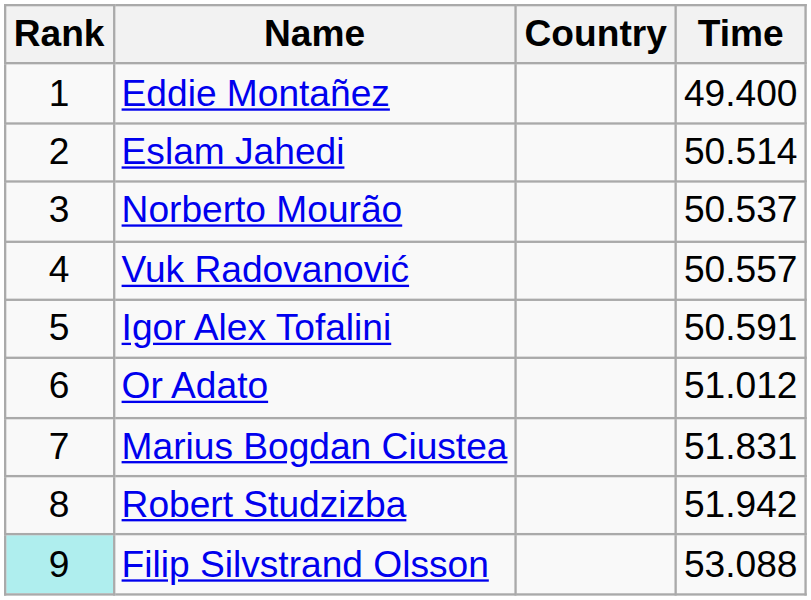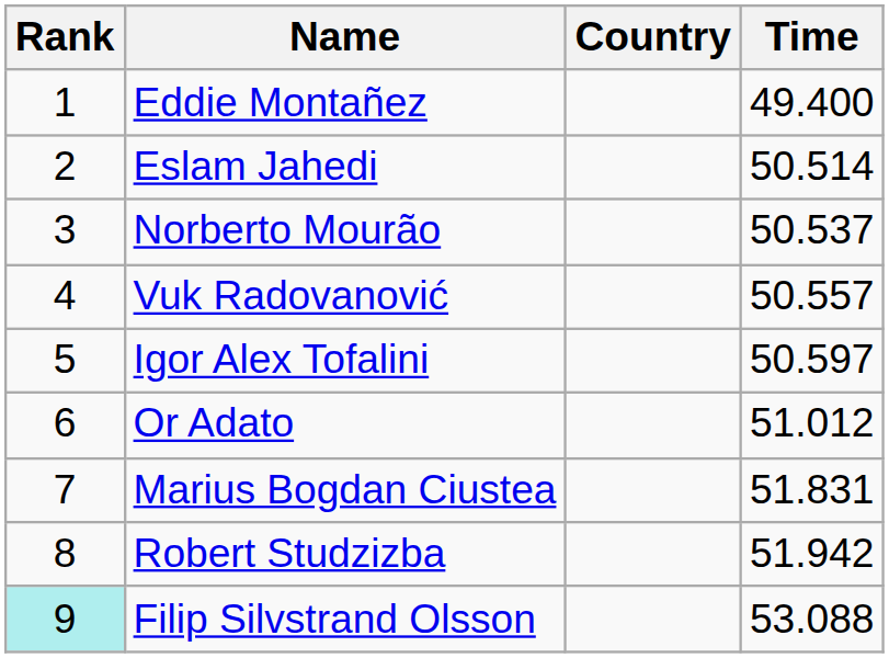Igor Alex Tofalini | Time: 50.591 -> 50.597
